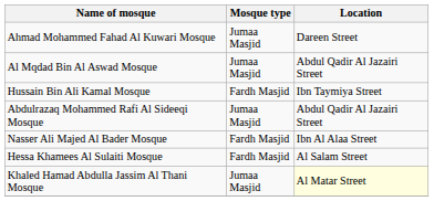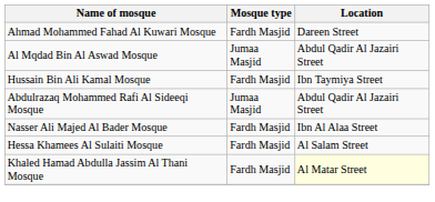Ahmad Mohammed Fahad Al Kuwari Mosque | Mosque type: Jumaa Masjid -> Fardh Masjid
Khaled Hamad Abdulla Jassim Al Thani Mosque | Mosque type: Jumaa Masjid -> Fardh Masjid
